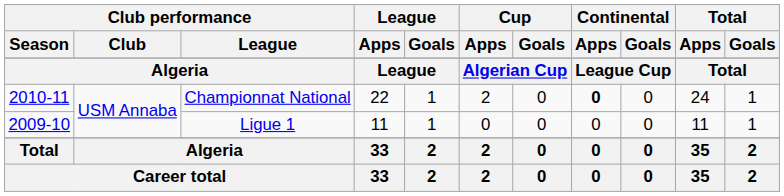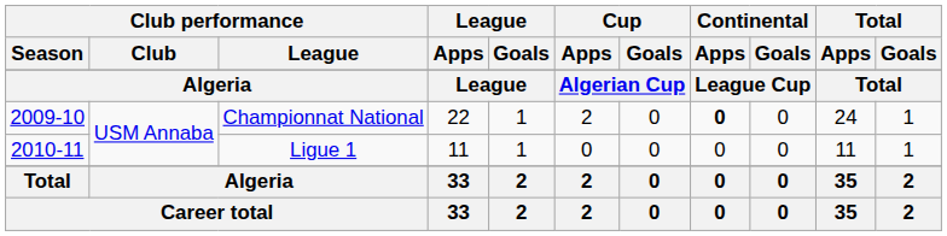Championnat National | Club performance / Season: 2010-11 -> 2009-10
Ligue 1 | Club performance / Season: 2009-10 -> 2010-11
